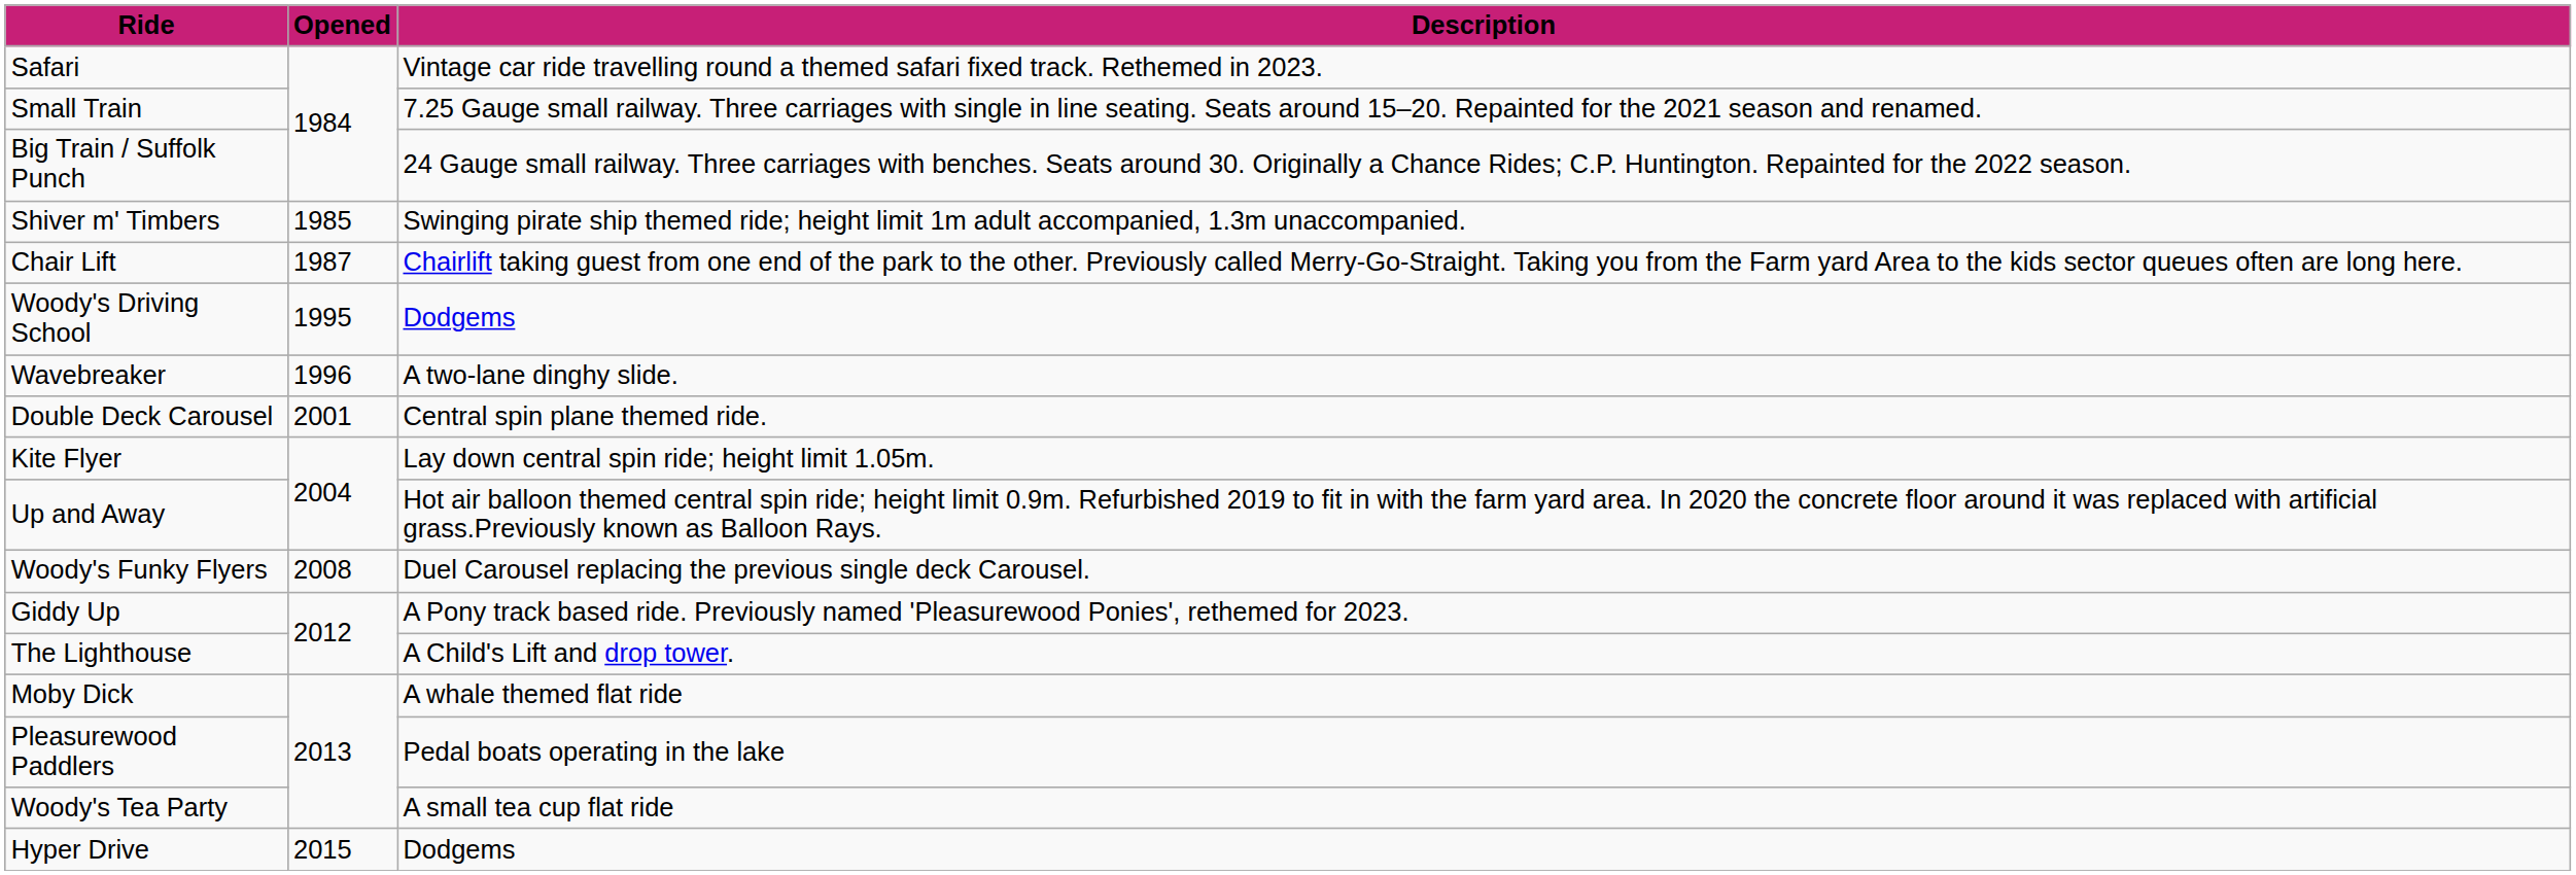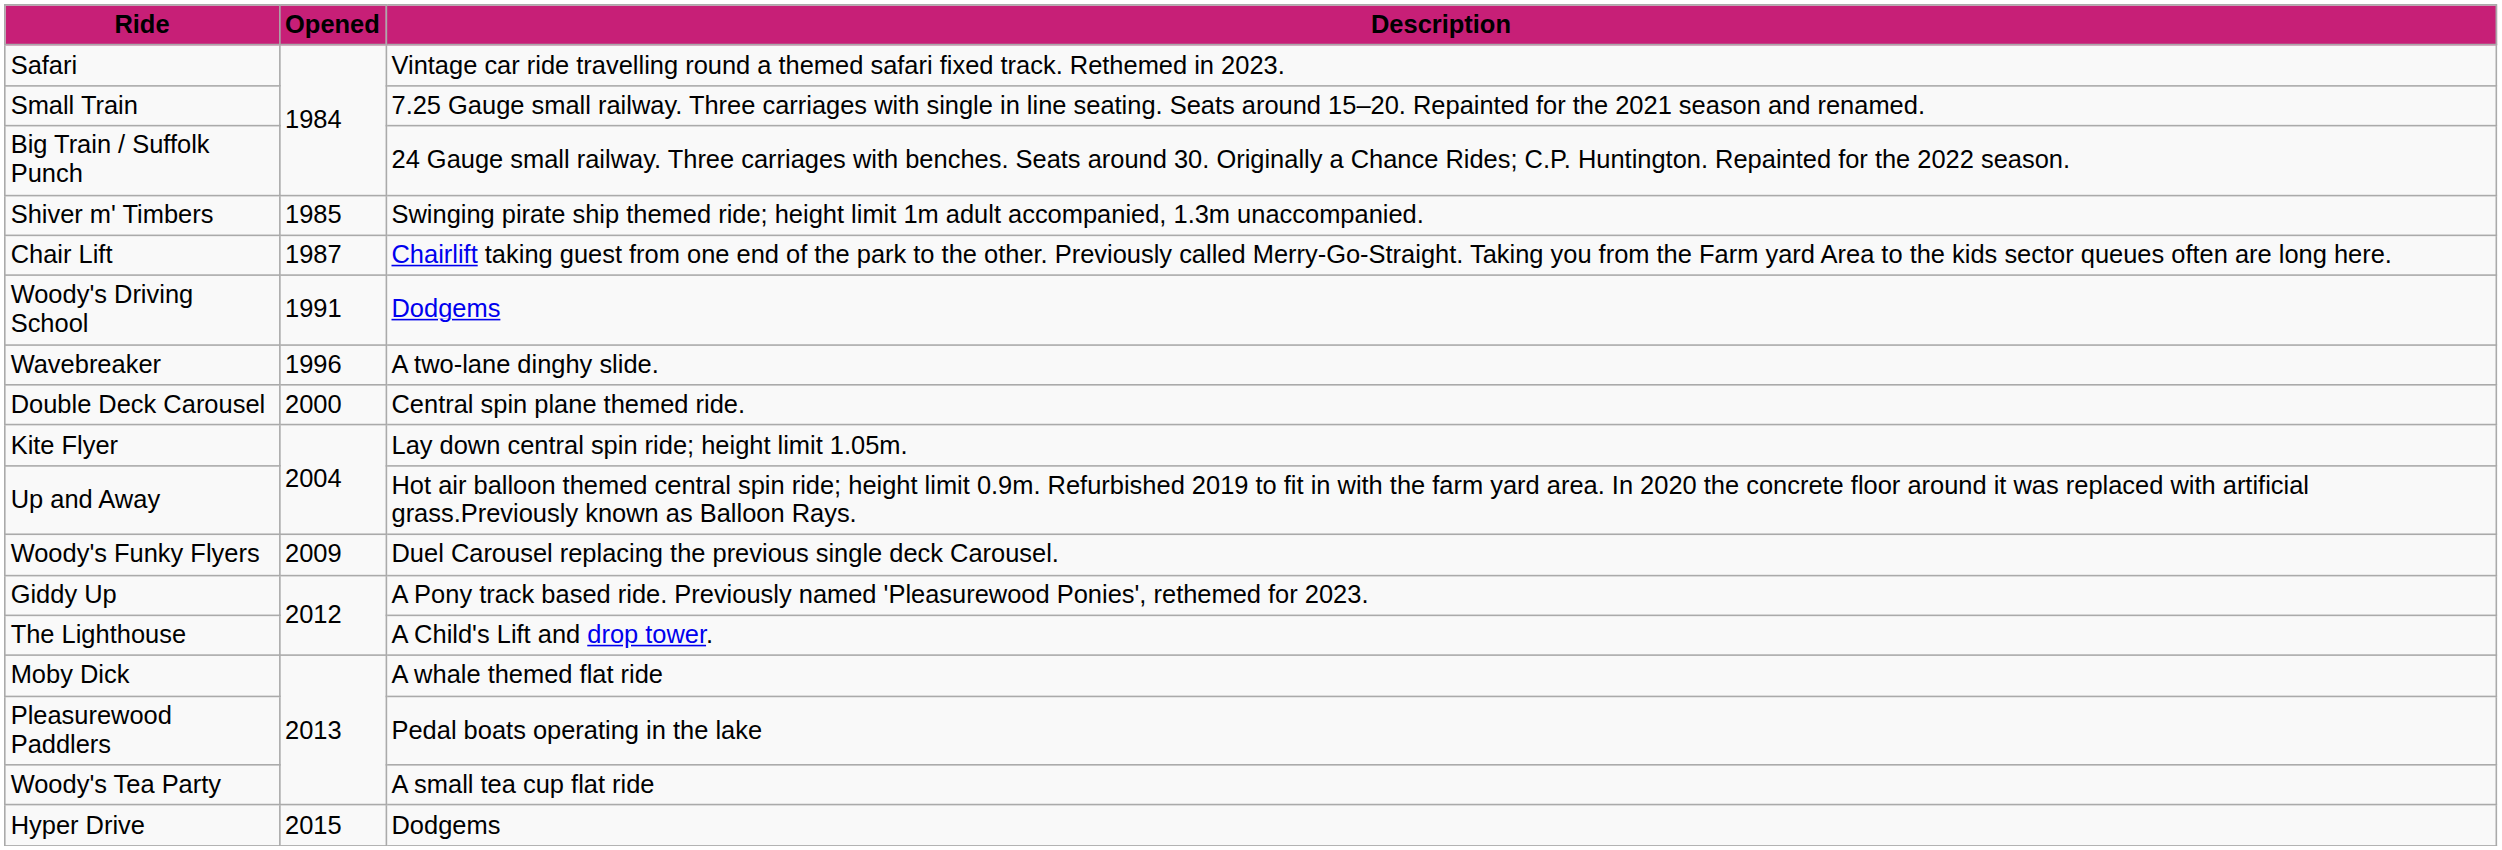Woody's Driving School | Opened: 1995 -> 1991
Double Deck Carousel | Opened: 2001 -> 2000
Woody's Funky Flyers | Opened: 2008 -> 2009
